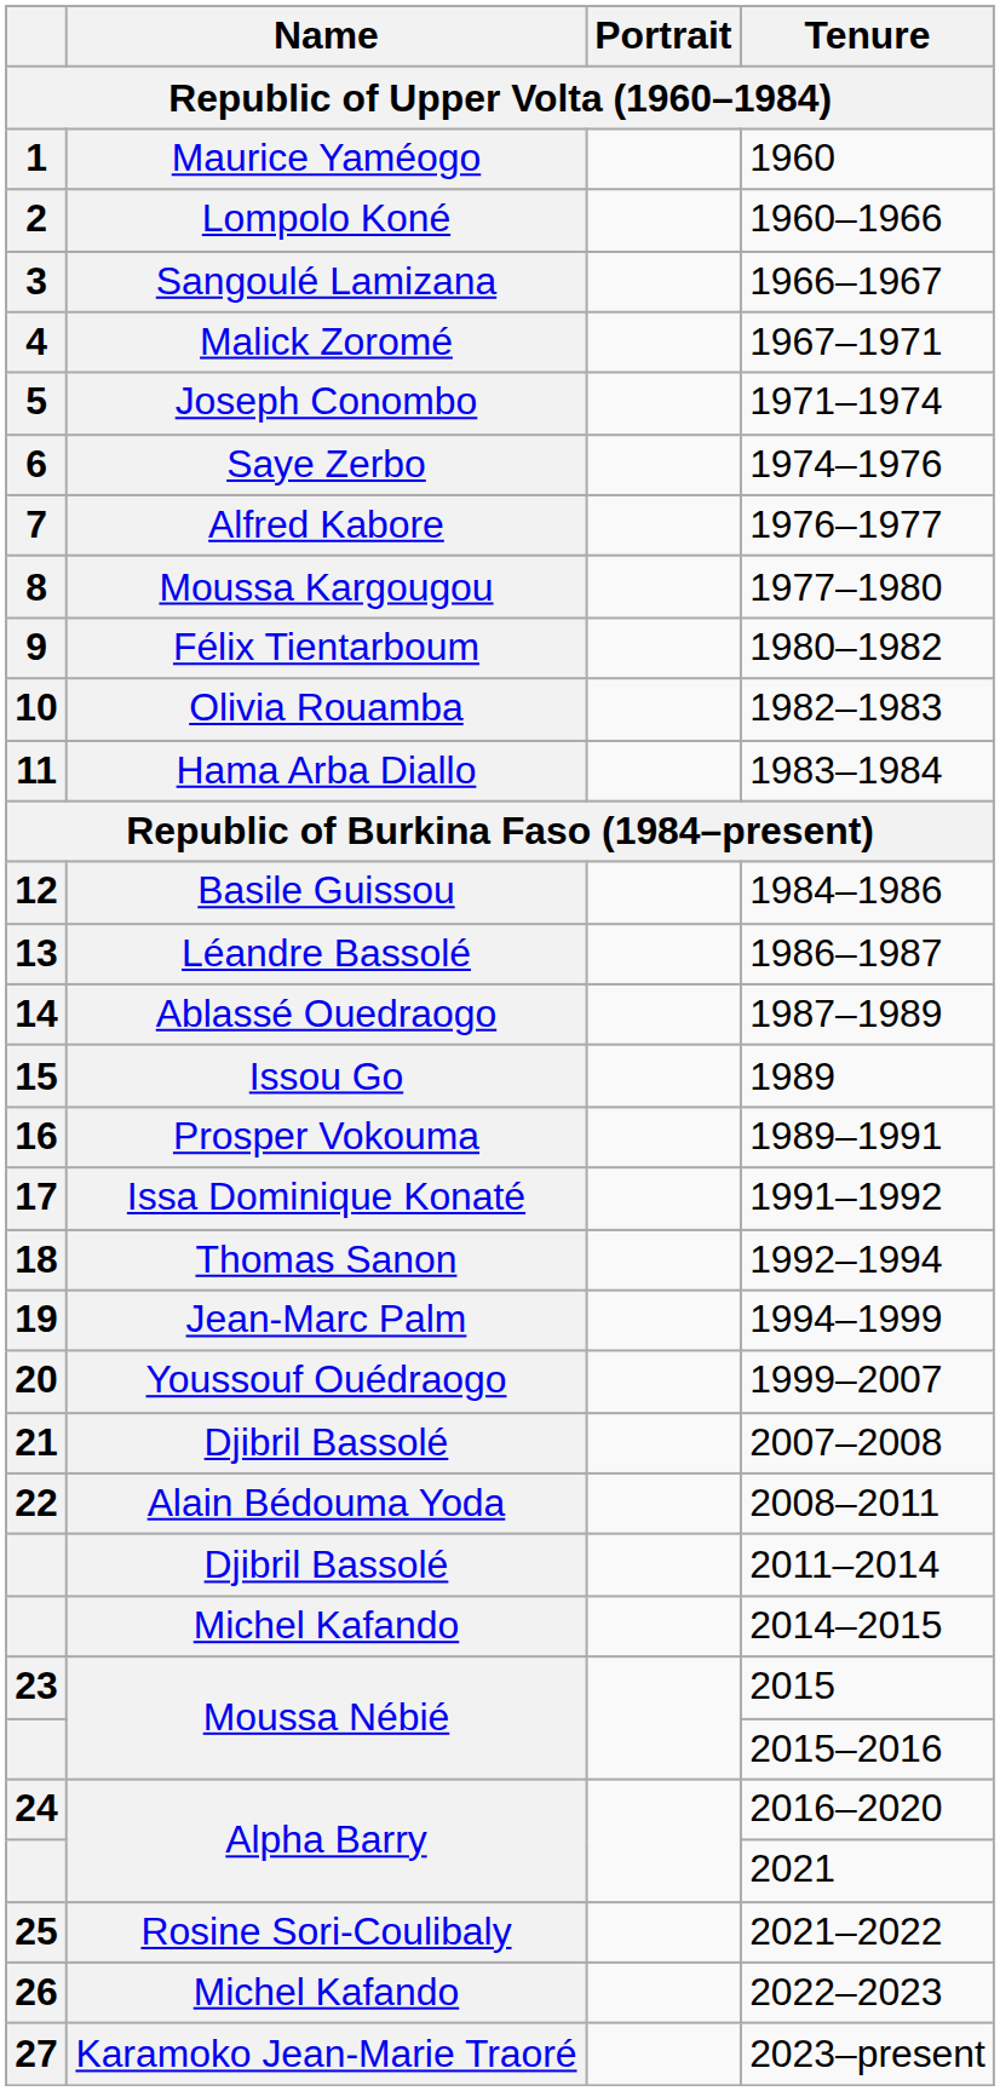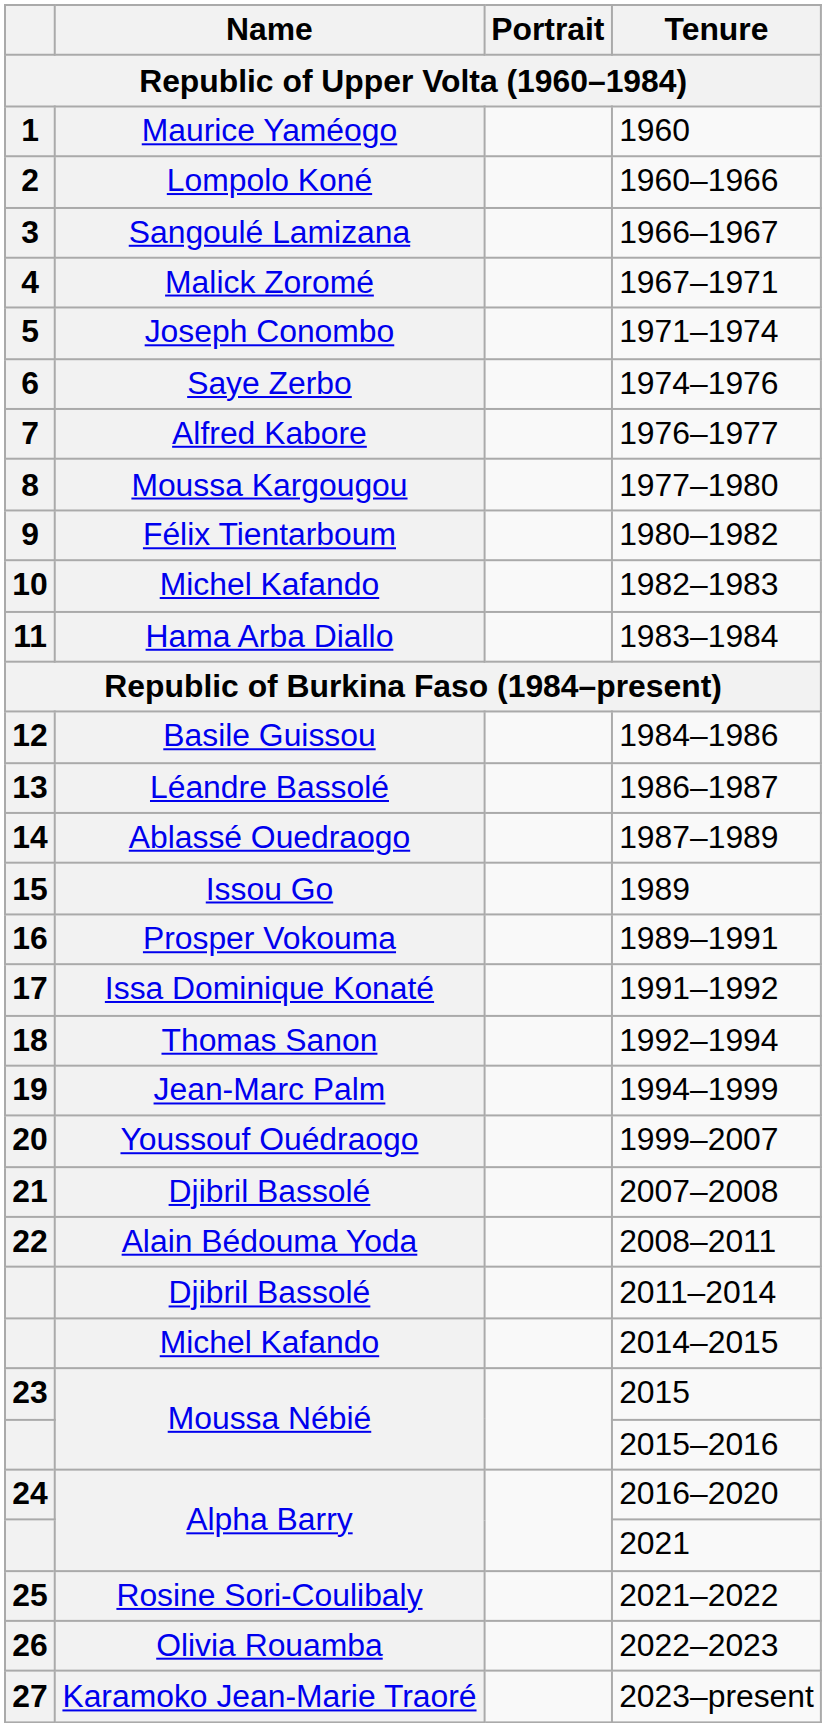1982–1983 | Name: Olivia Rouamba -> Michel Kafando
2022–2023 | Name: Michel Kafando -> Olivia Rouamba
